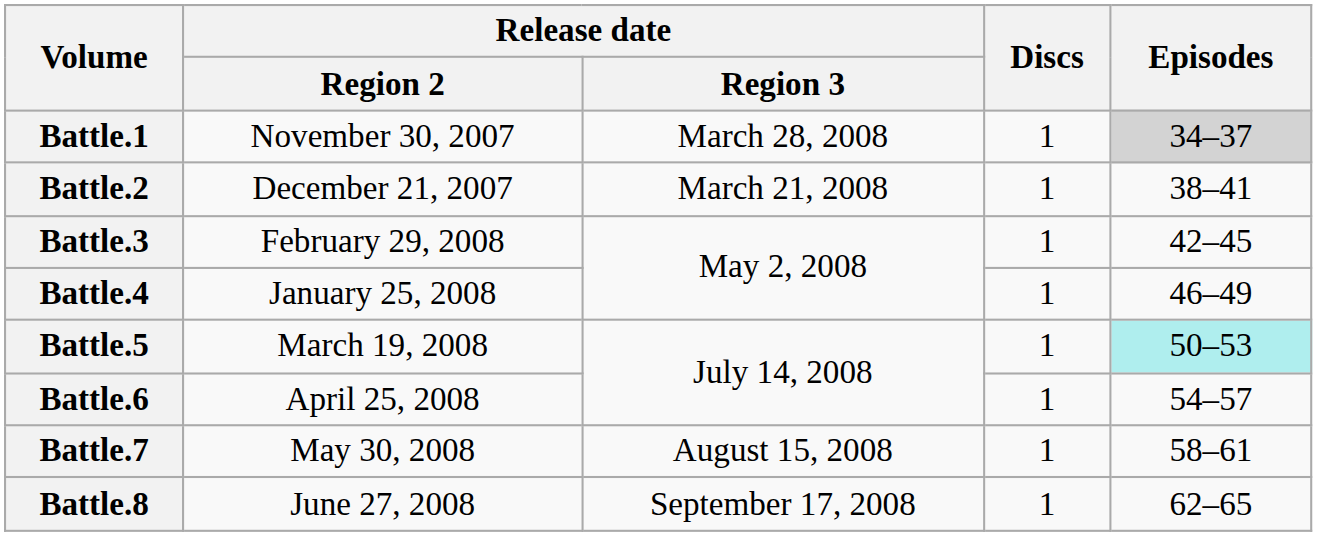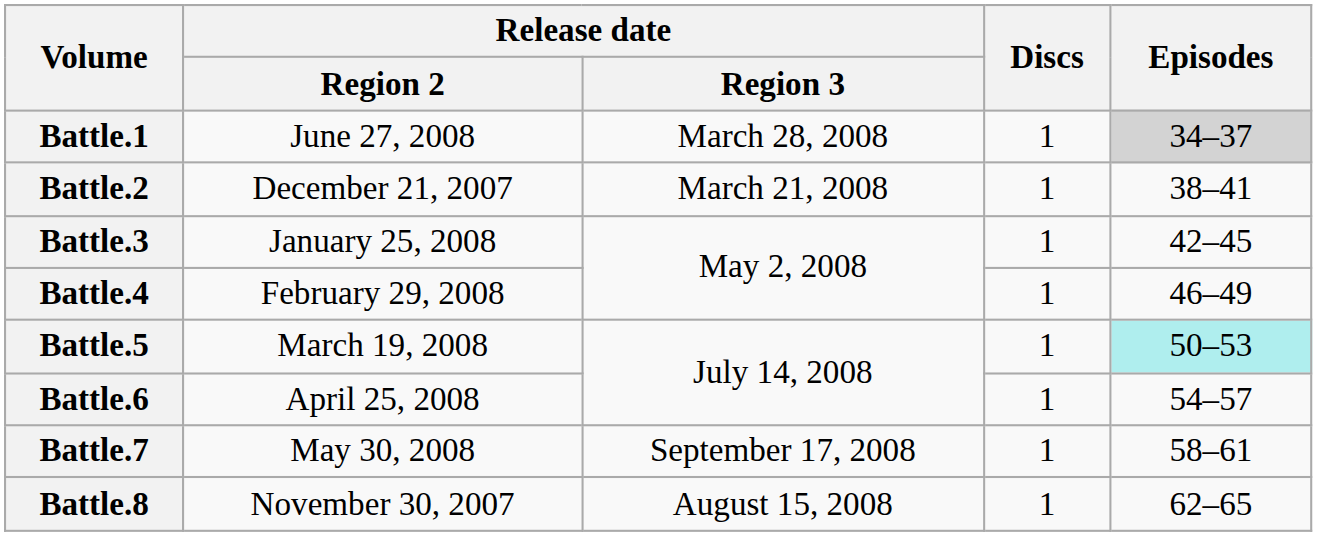Battle.1 | Release date / Region 2: November 30, 2007 -> June 27, 2008
Battle.3 | Release date / Region 2: February 29, 2008 -> January 25, 2008
Battle.4 | Release date / Region 2: January 25, 2008 -> February 29, 2008
Battle.7 | Release date / Region 3: August 15, 2008 -> September 17, 2008
Battle.8 | Release date / Region 2: June 27, 2008 -> November 30, 2007
Battle.8 | Release date / Region 3: September 17, 2008 -> August 15, 2008
